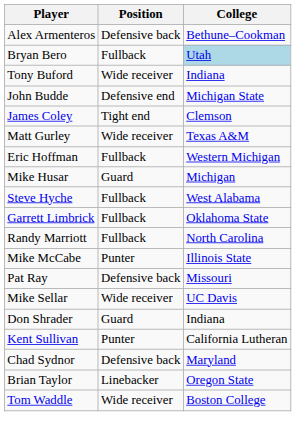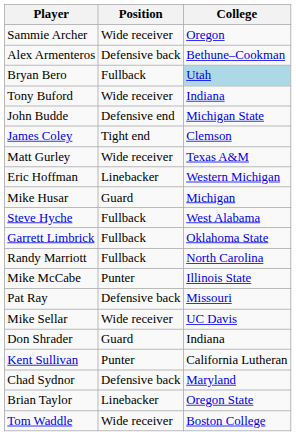+ row: Sammie Archer | Wide receiver | Oregon
Eric Hoffman | Position: Fullback -> Linebacker
